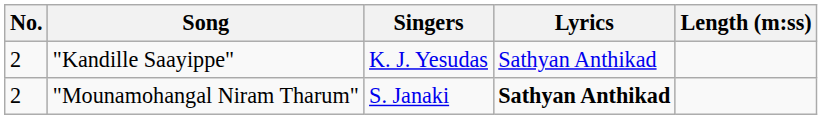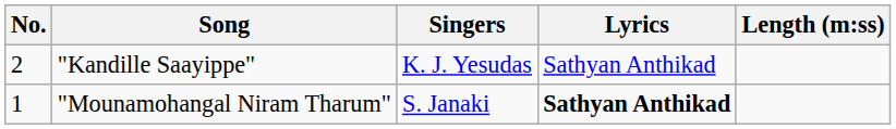"Mounamohangal Niram Tharum" | No.: 2 -> 1
